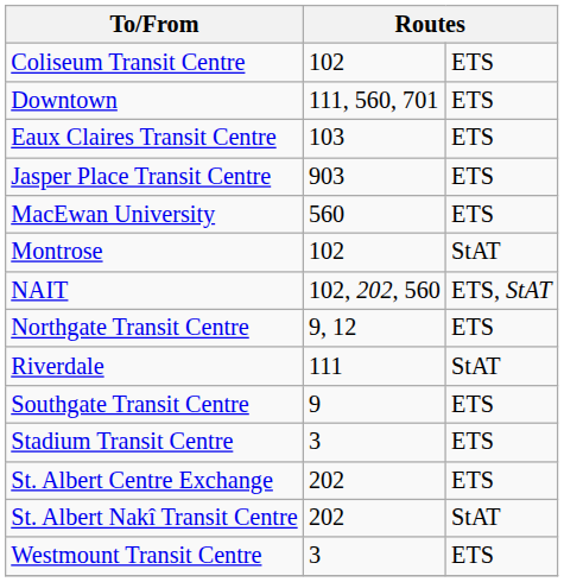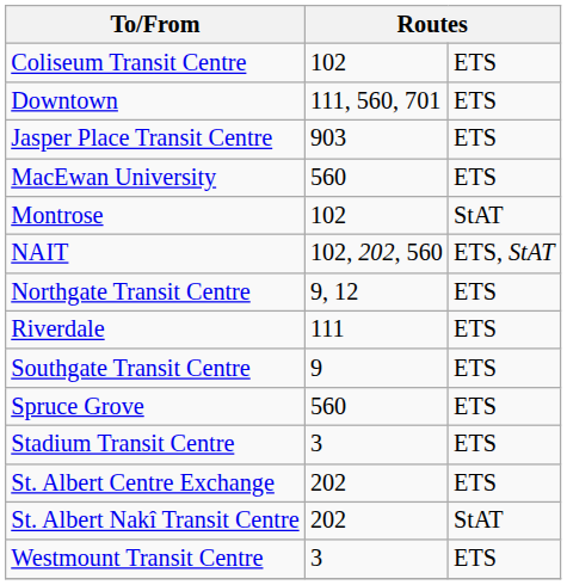- row: Eaux Claires Transit Centre | 103 | ETS
Riverdale | column 3: StAT -> ETS
+ row: Spruce Grove | 560 | ETS
